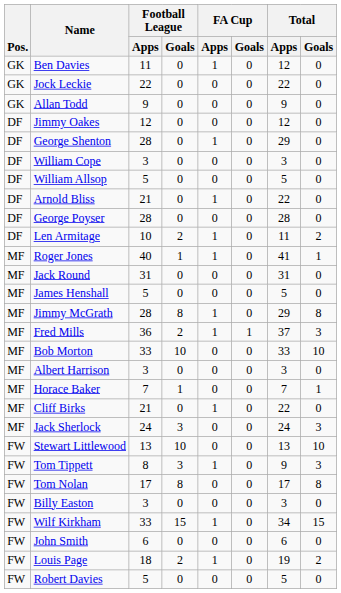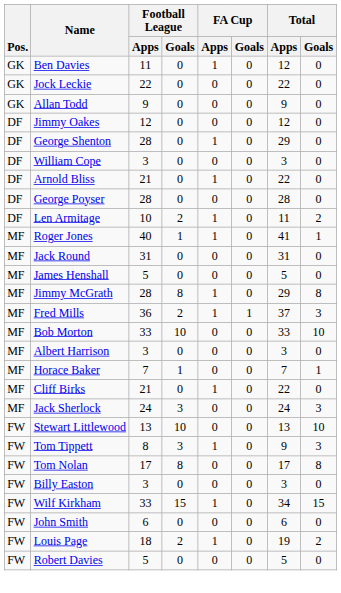- row: DF | William Allsop | 5 | 0 | 0 | 0 | 5 | 0
